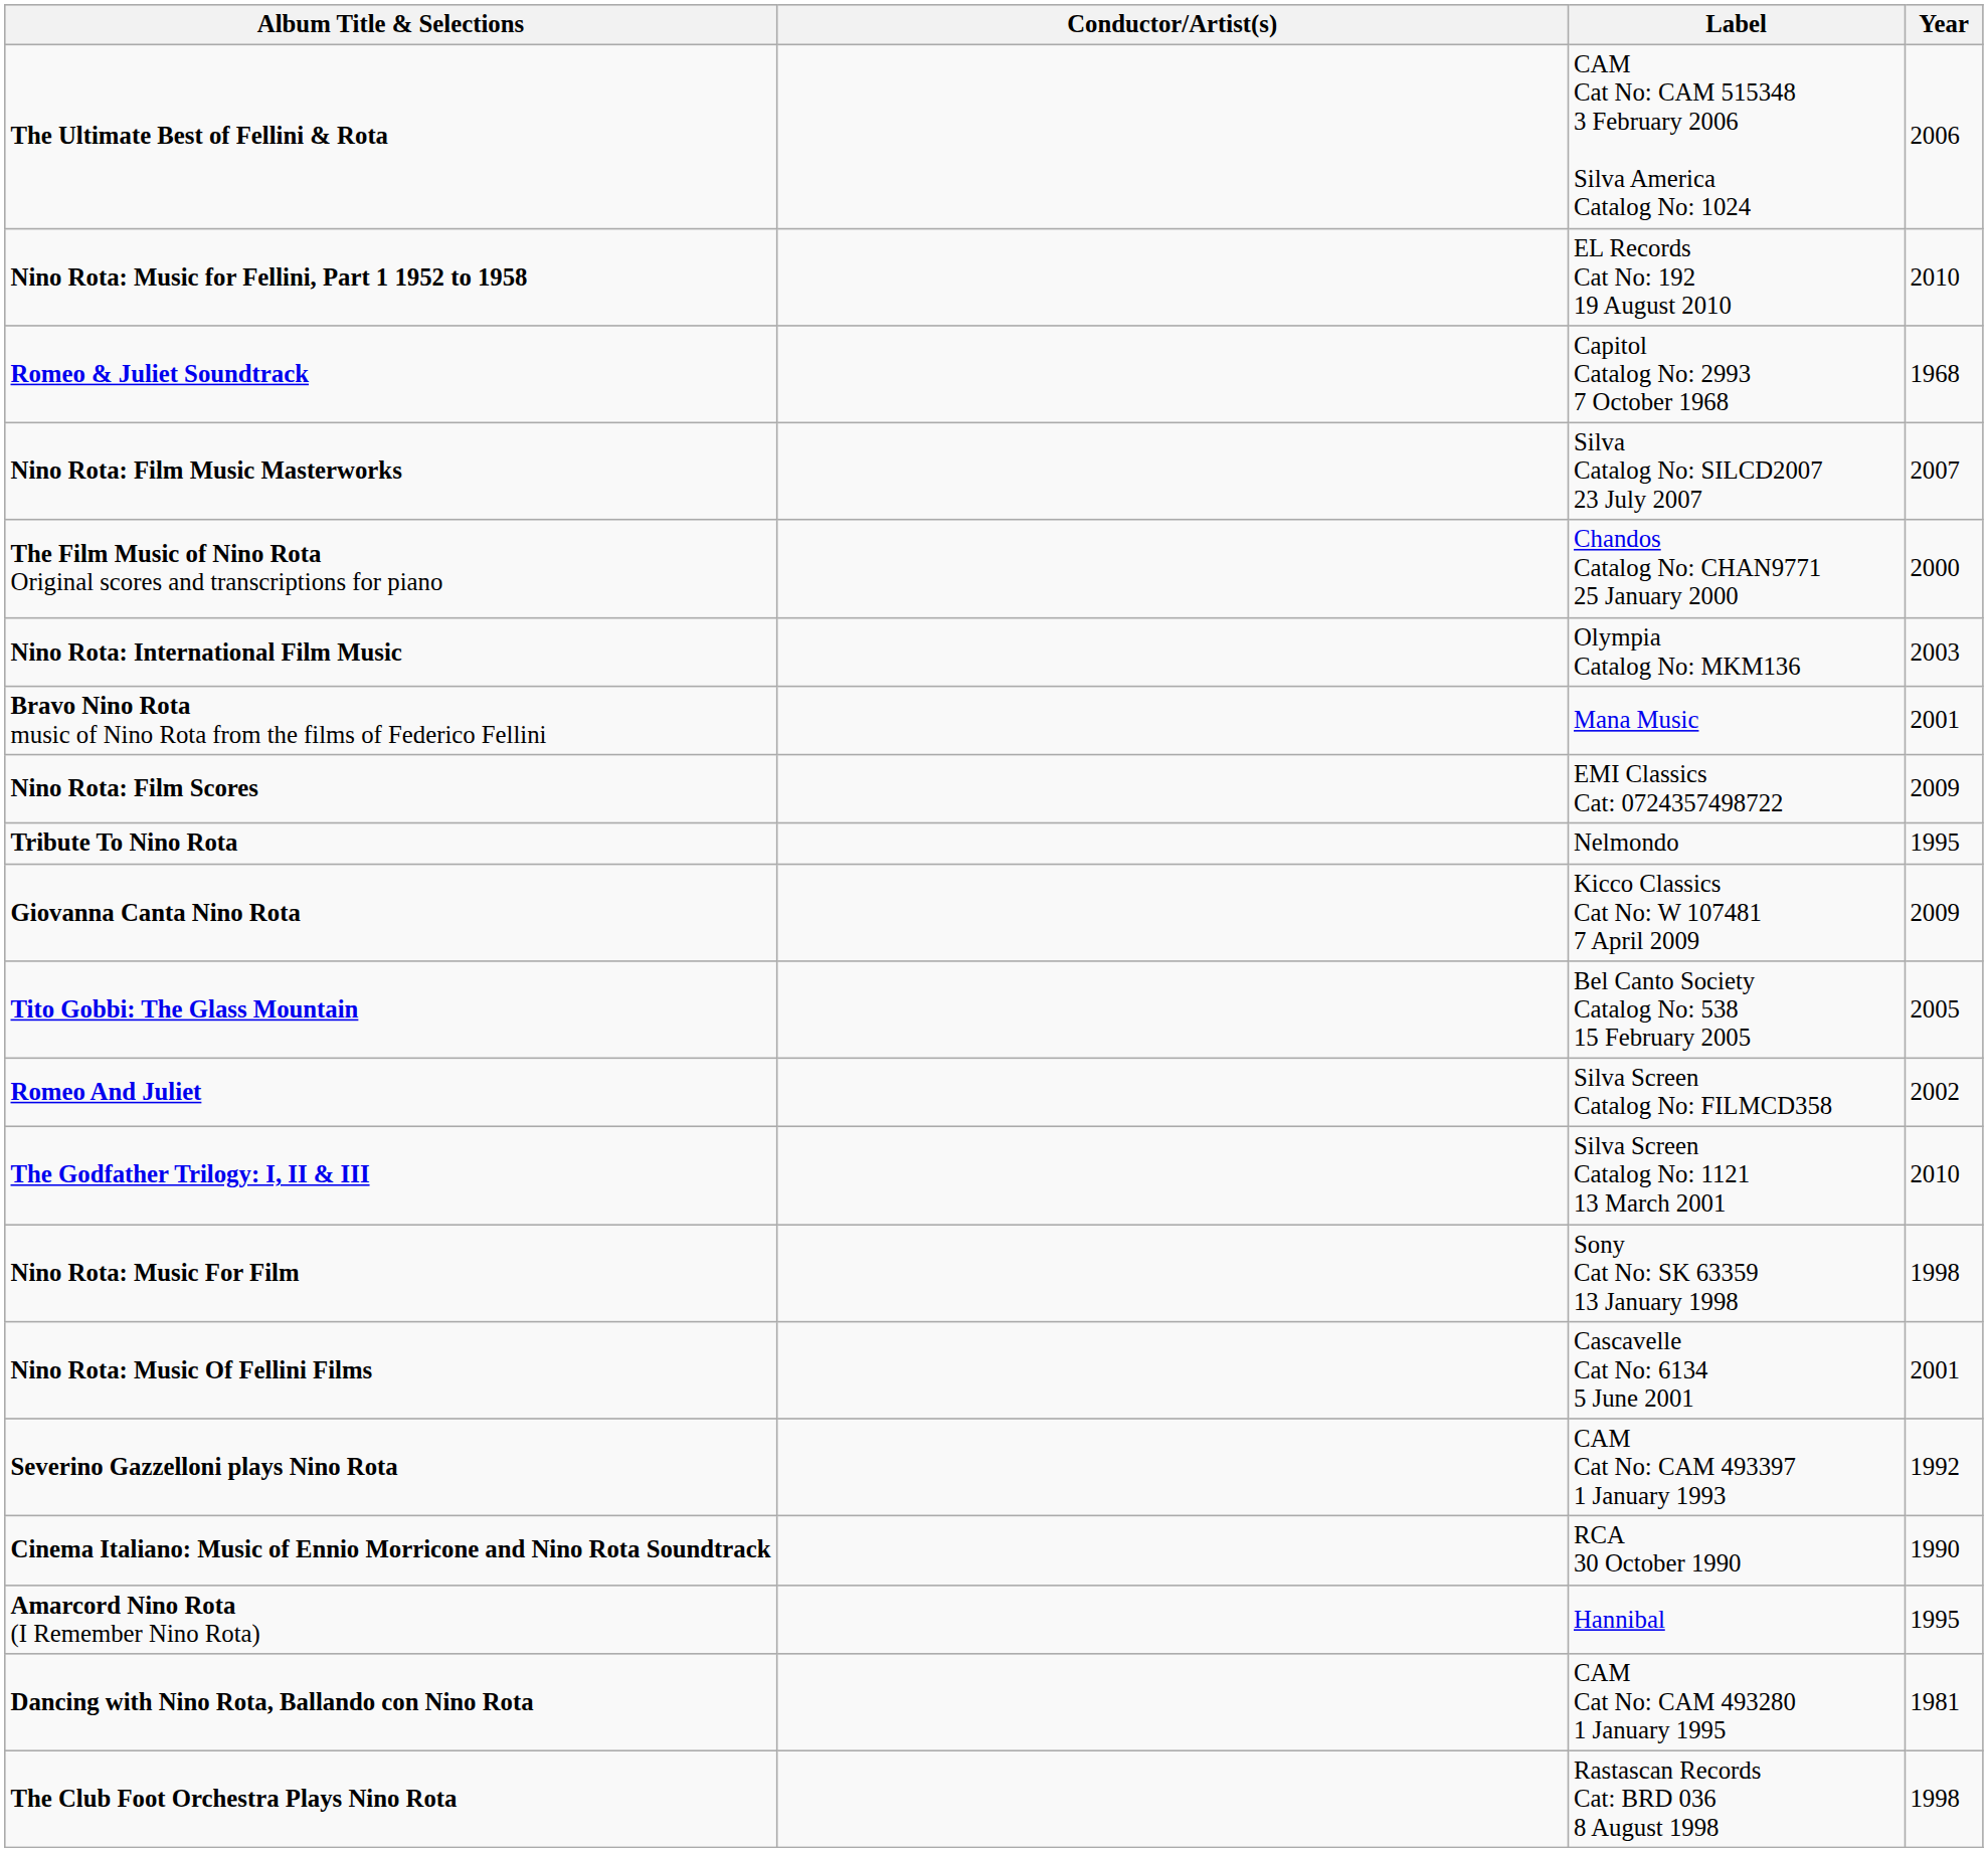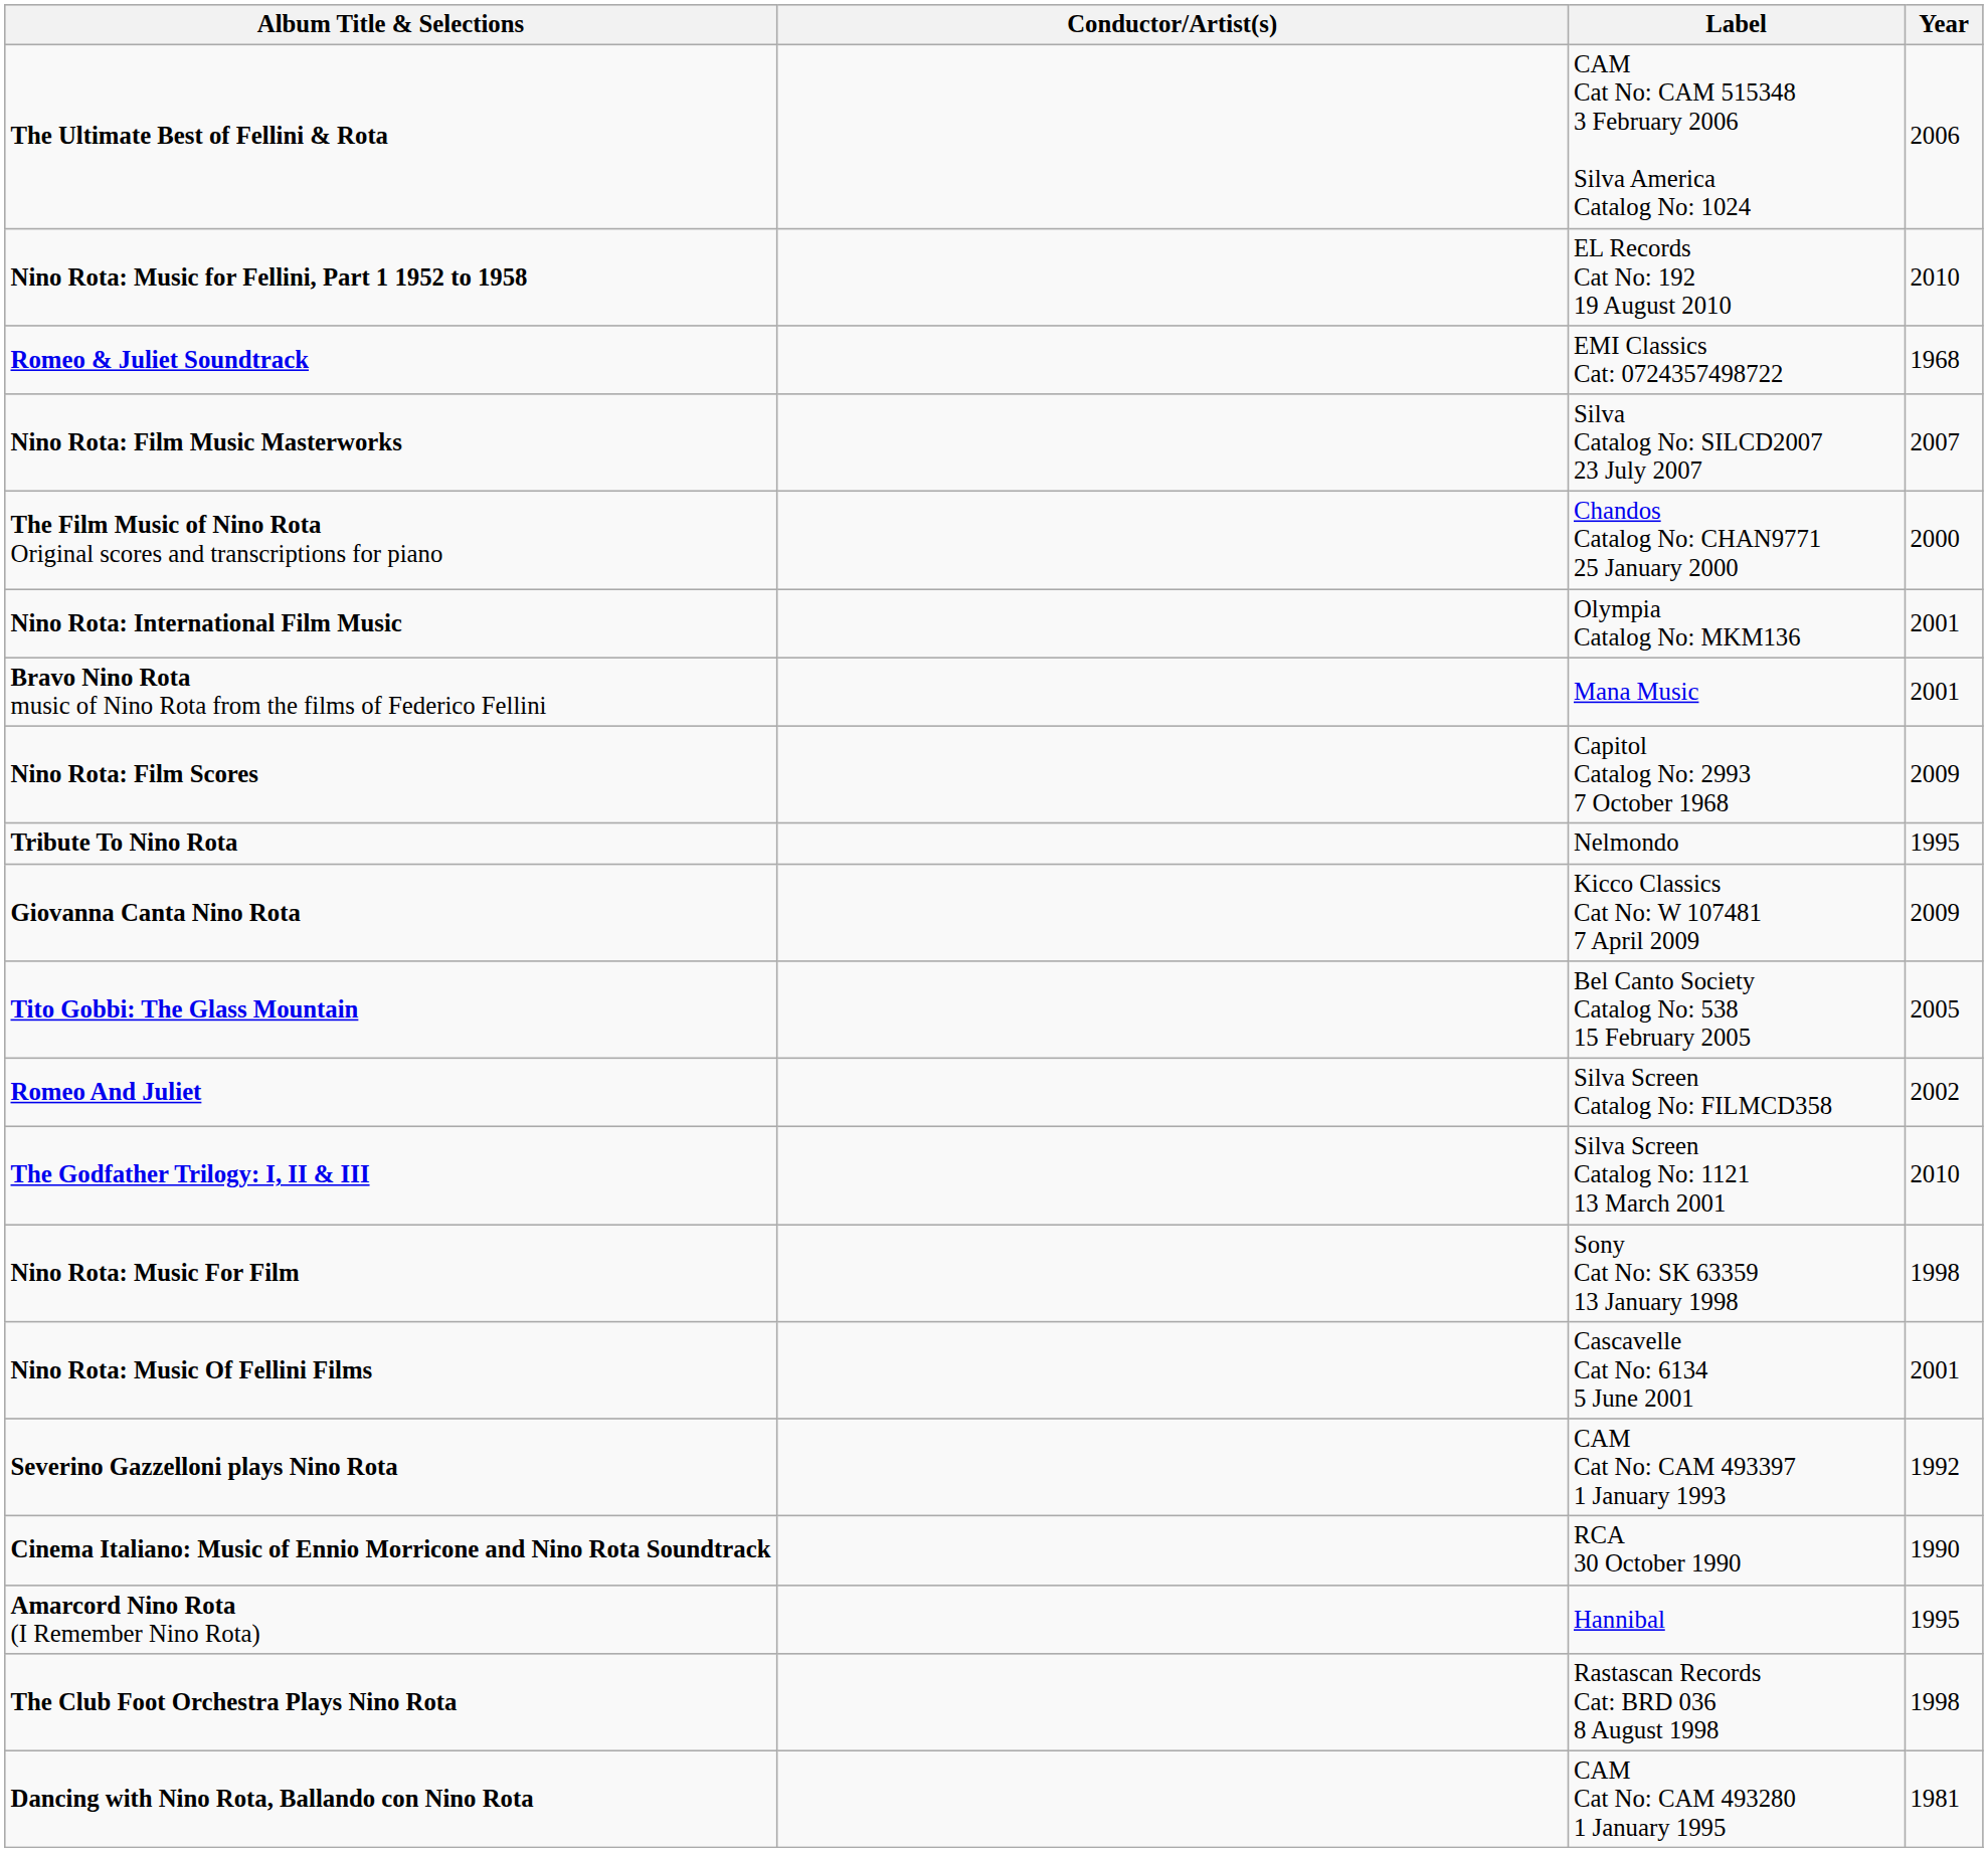Romeo & Juliet Soundtrack | Label: Capitol Catalog No: 2993 7 October 1968 -> EMI Classics Cat: 0724357498722
Nino Rota: International Film Music | Year: 2003 -> 2001
Nino Rota: Film Scores | Label: EMI Classics Cat: 0724357498722 -> Capitol Catalog No: 2993 7 October 1968
rows swapped: Dancing with Nino Rota, Ballando con Nino Rota <-> The Club Foot Orchestra Plays Nino Rota
